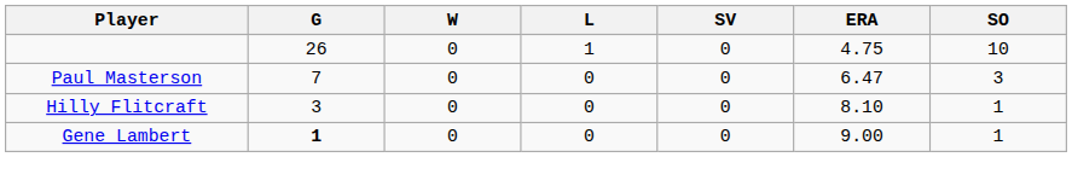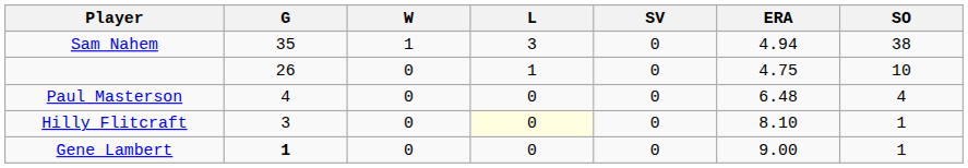+ row: Sam Nahem | 35 | 1 | 3 | 0 | 4.94 | 38
Paul Masterson | G: 7 -> 4
Paul Masterson | ERA: 6.47 -> 6.48
Paul Masterson | SO: 3 -> 4
Hilly Flitcraft | L: no background -> lightyellow background
